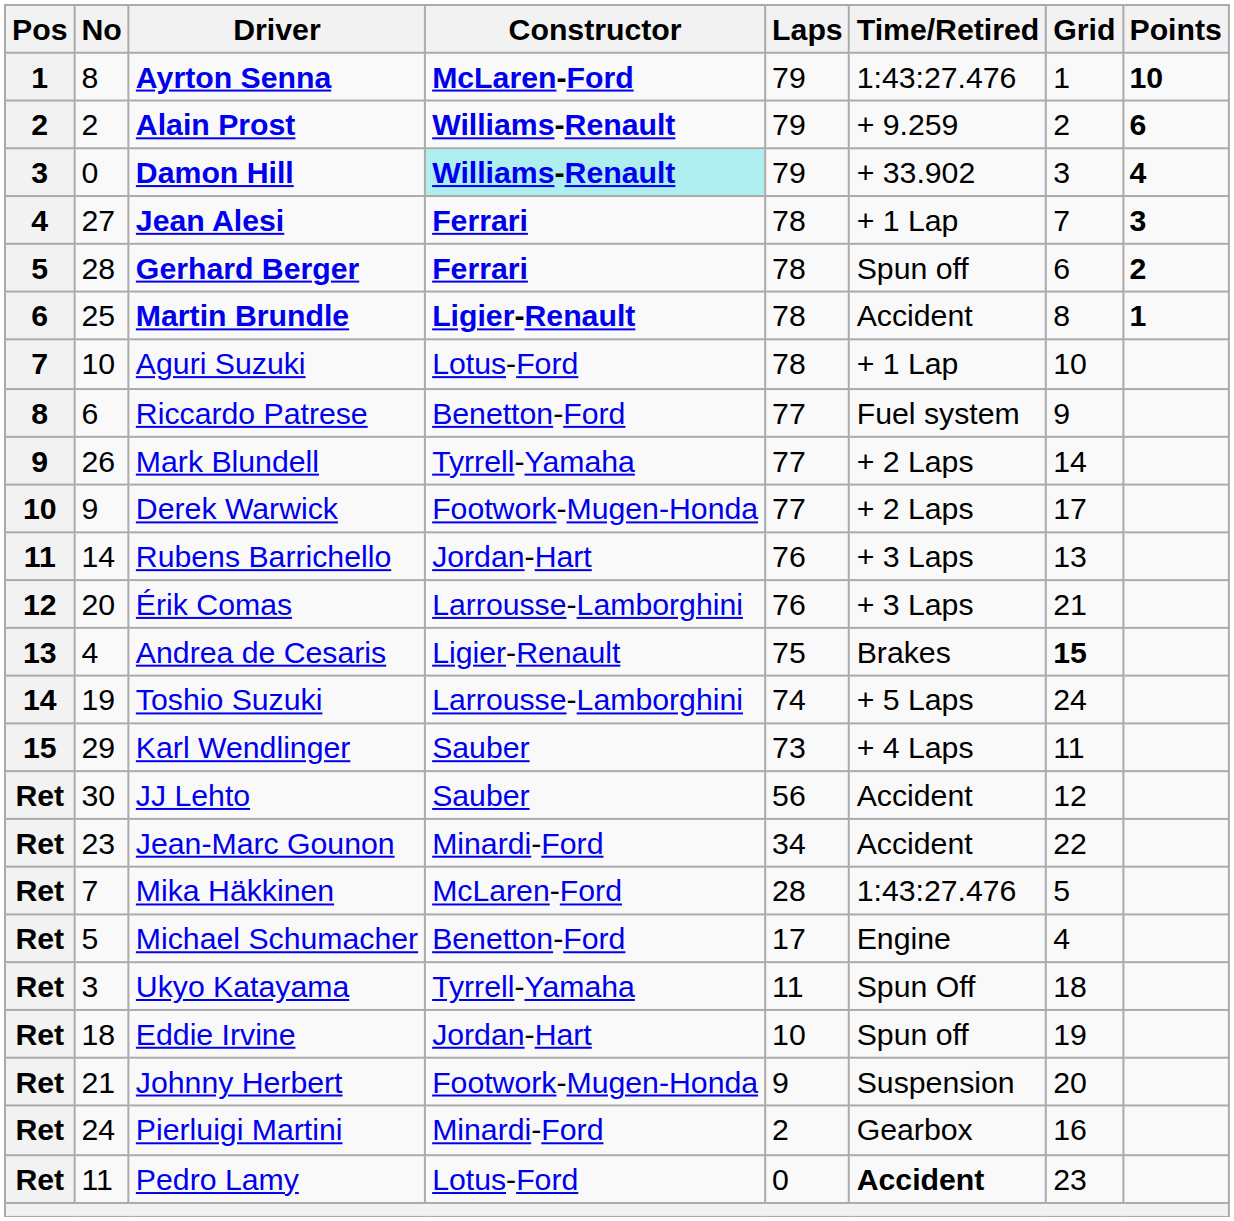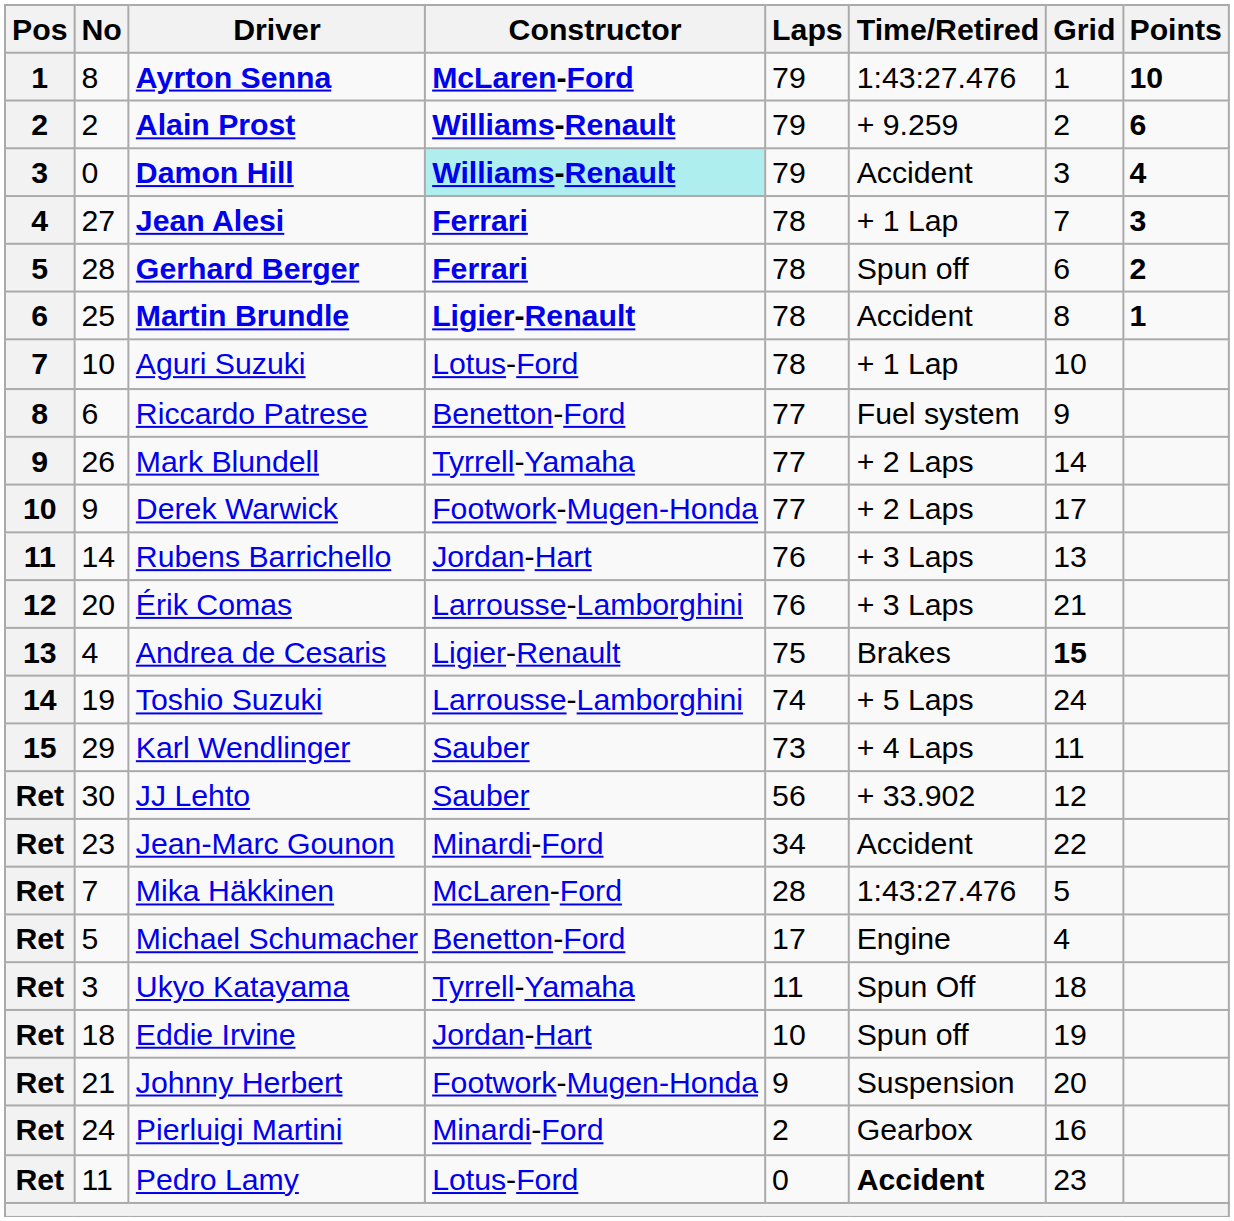Damon Hill | Time/Retired: + 33.902 -> Accident
JJ Lehto | Time/Retired: Accident -> + 33.902
